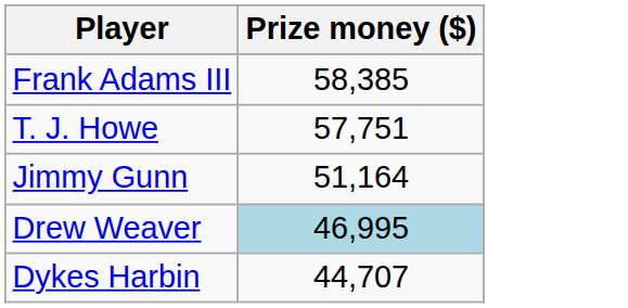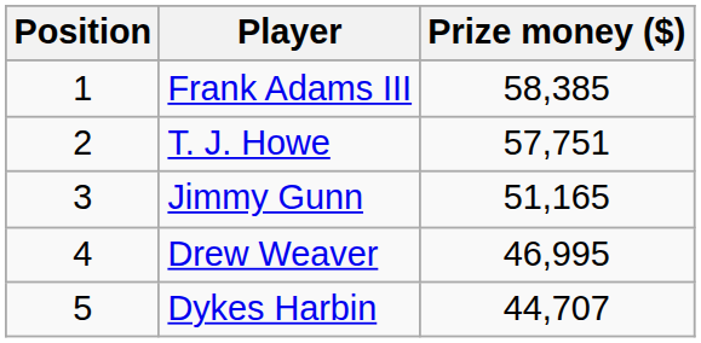+ column: Position | 1 | 2 | 3 | 4 | 5
Jimmy Gunn | Prize money ($): 51,164 -> 51,165
Drew Weaver | Prize money ($): lightblue background -> no background
